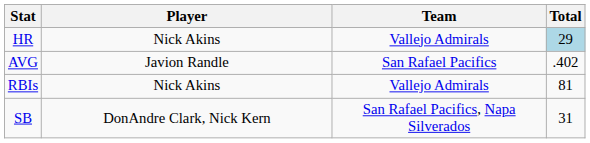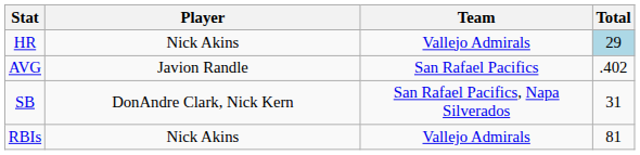rows swapped: RBIs <-> SB
